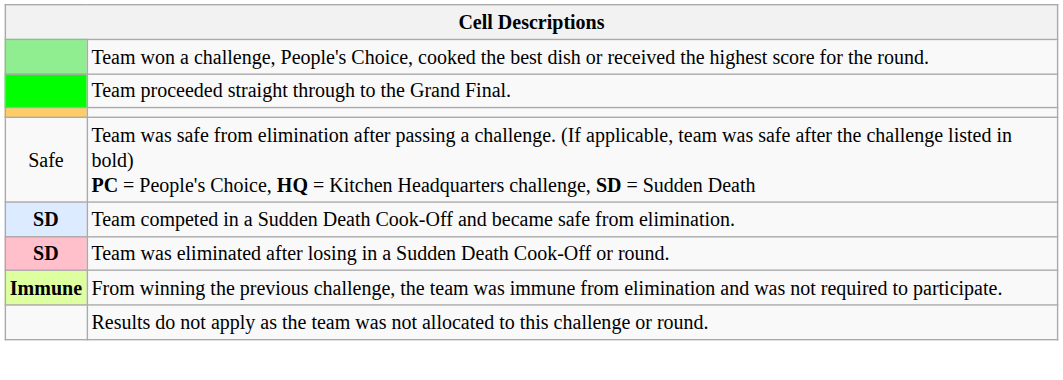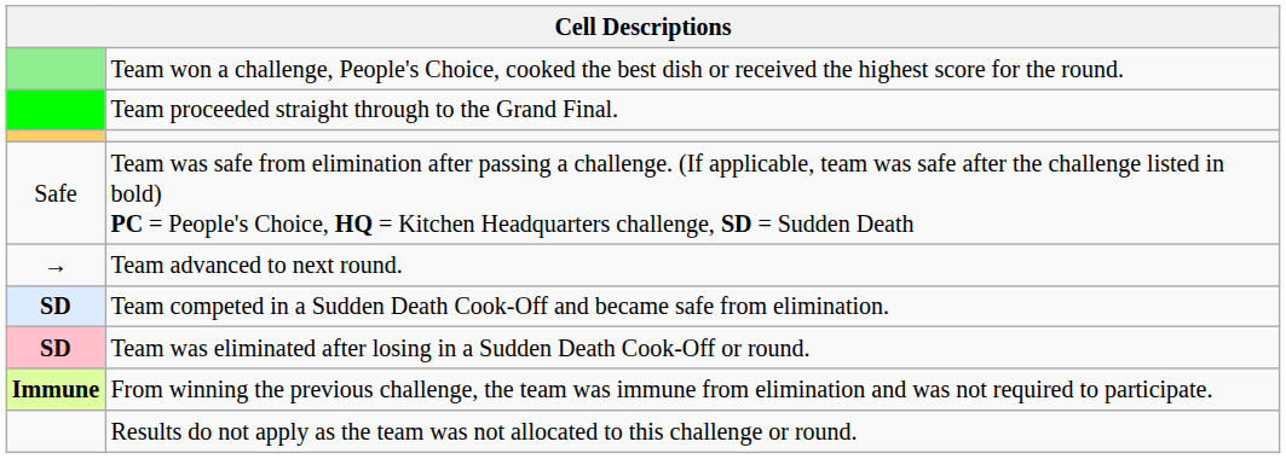+ row: → | Team advanced to next round.
